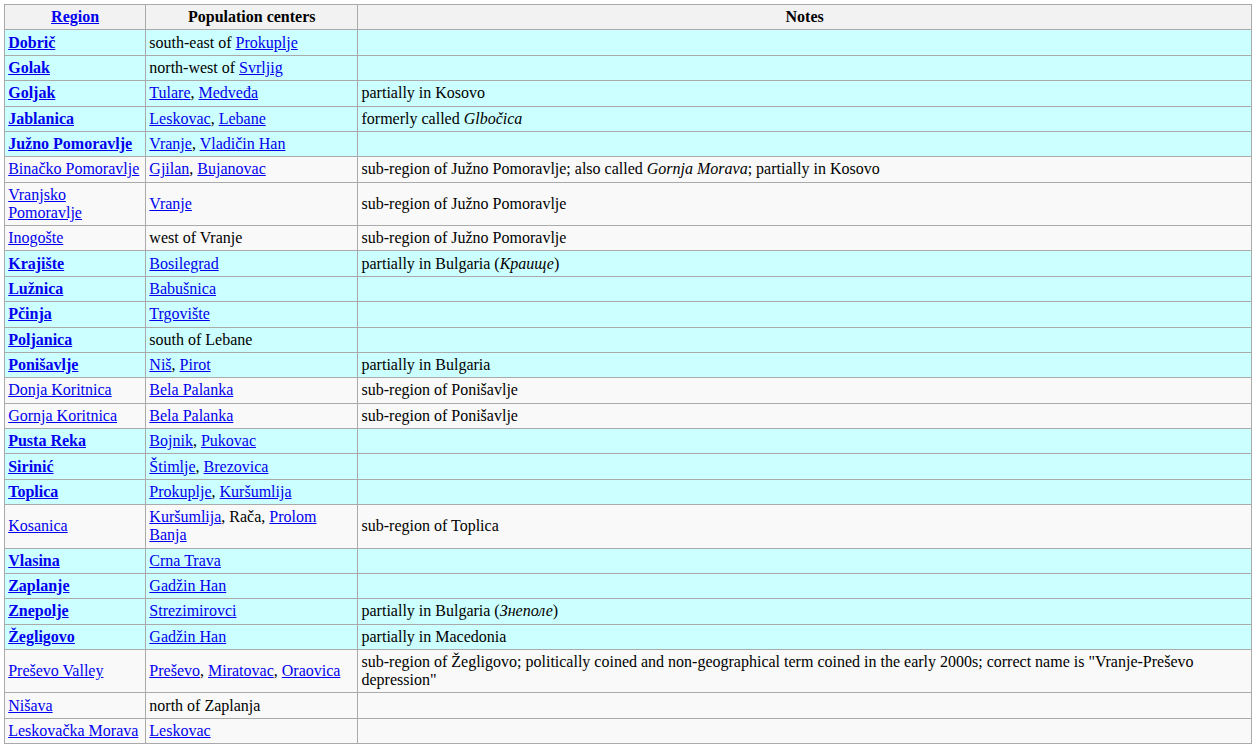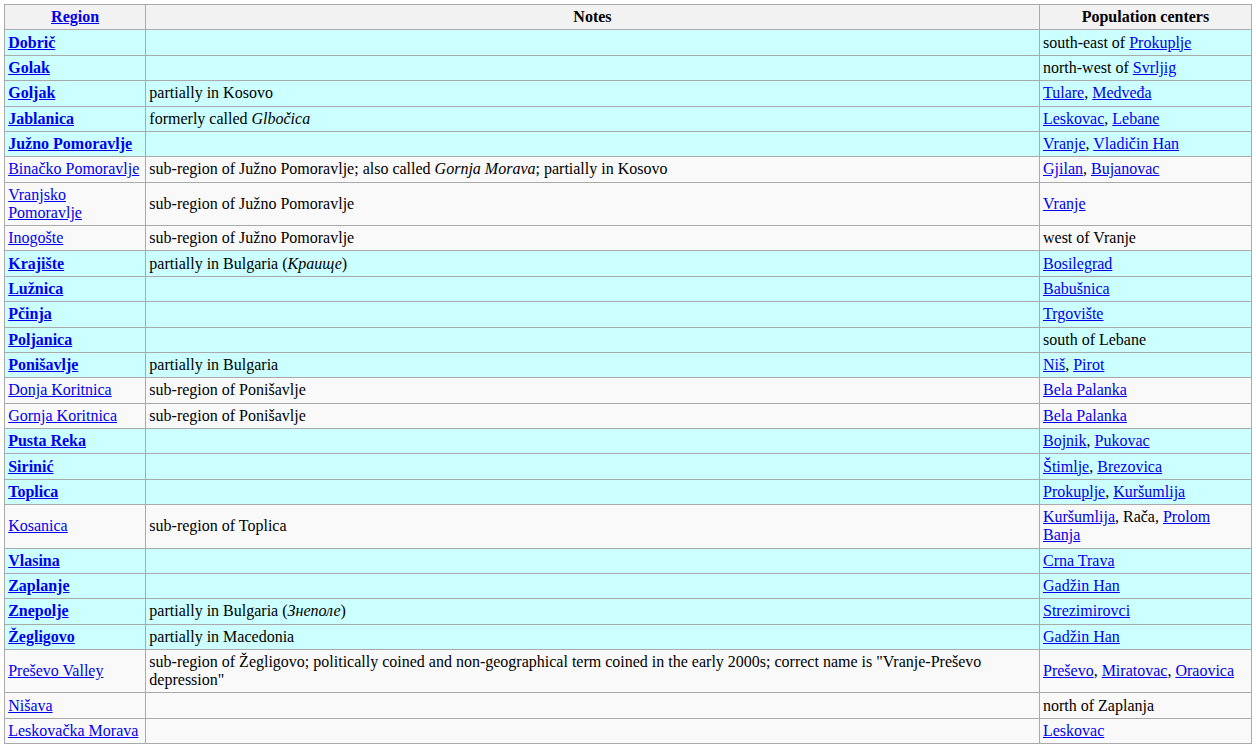columns swapped: Population centers <-> Notes
